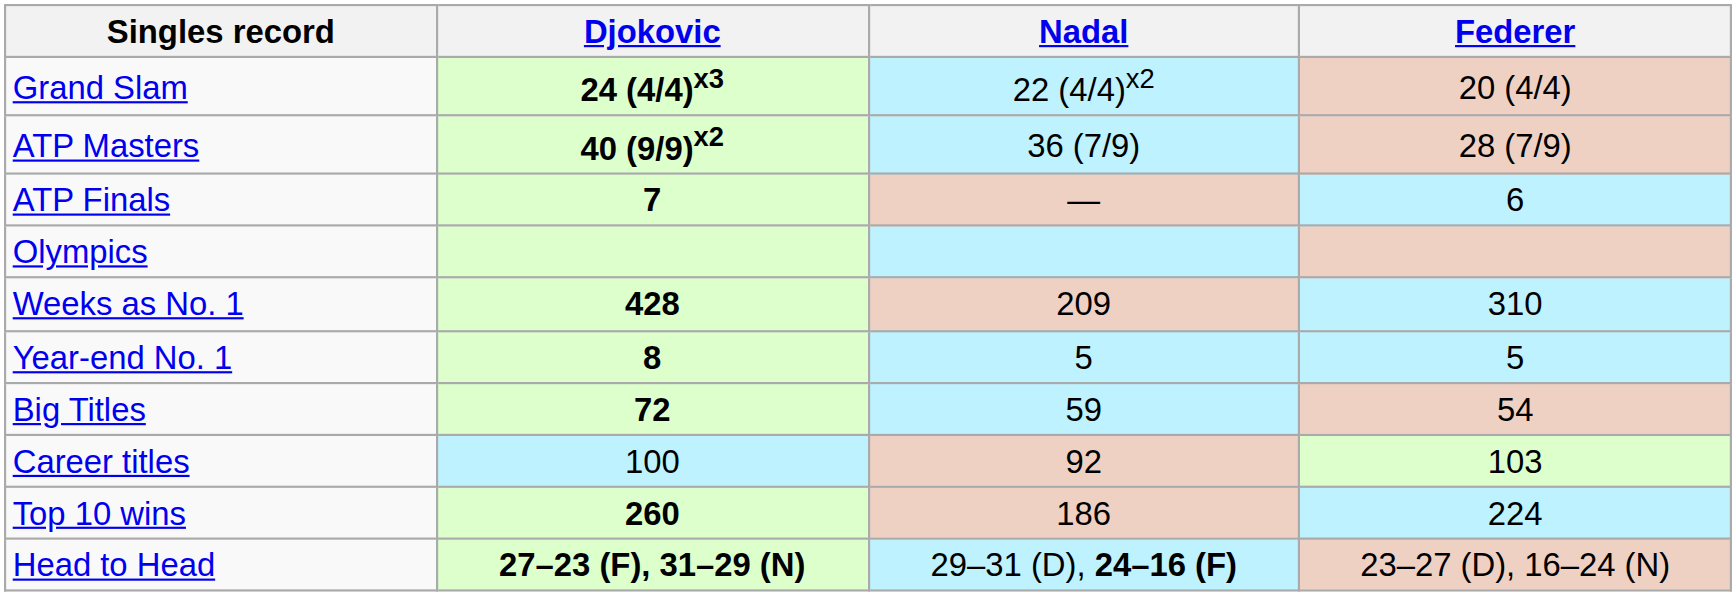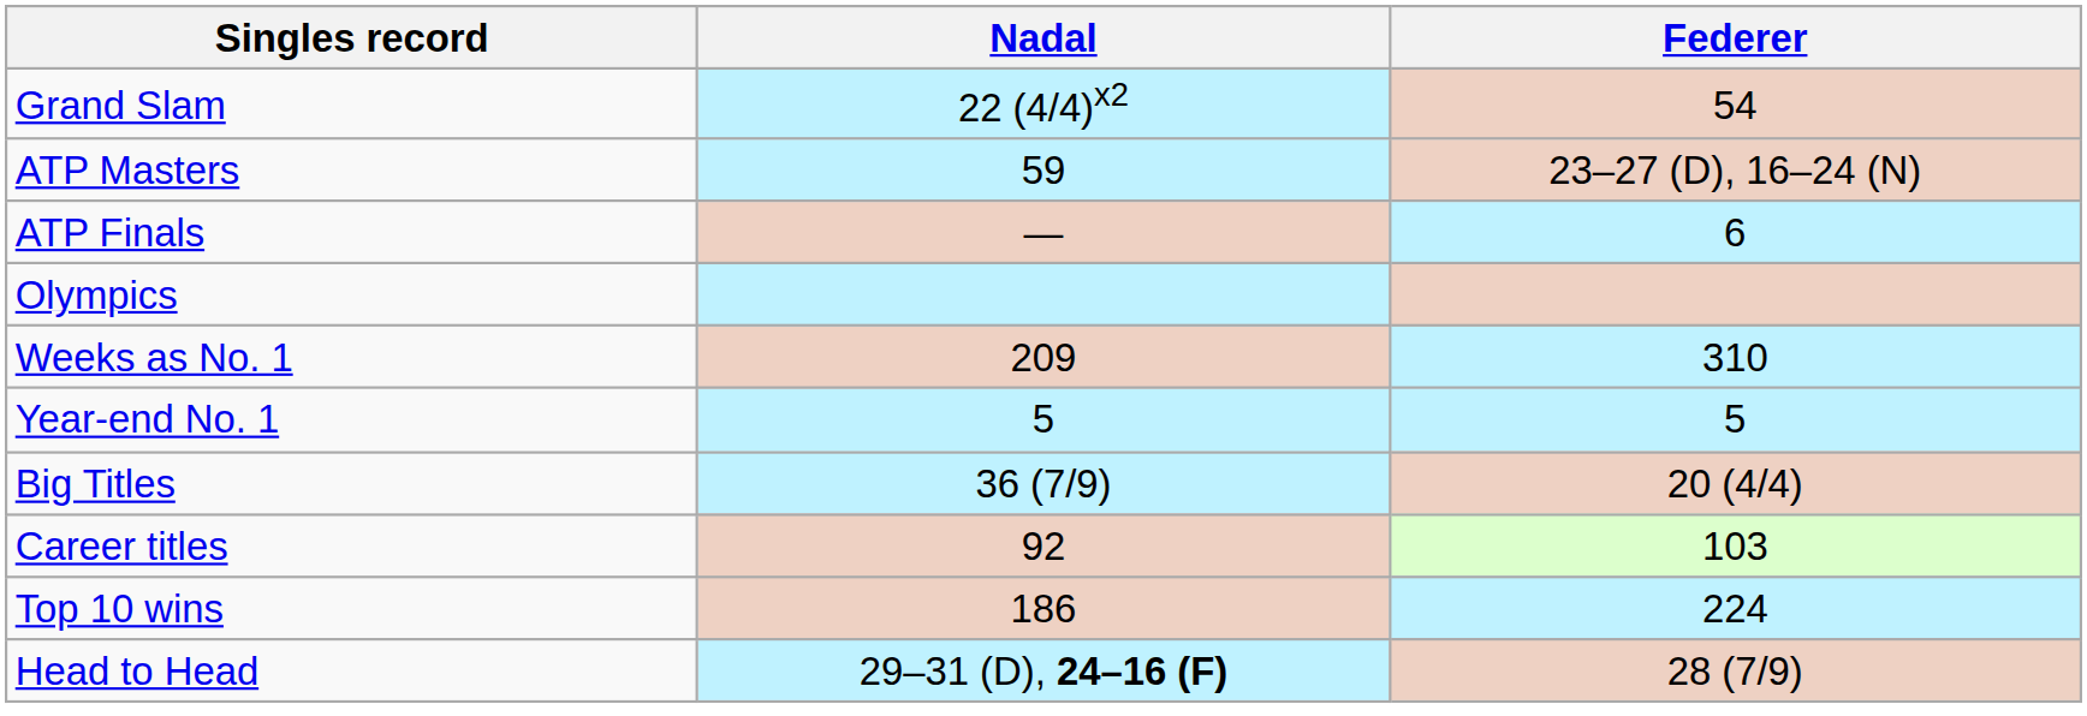- column: Djokovic | 24 (4/4)x3 | 40 (9/9)x2 | 7 | 428 | 8 | 72 | 100 | 260 | 27–23 (F), 31–29 (N)
Grand Slam | Federer: 20 (4/4) -> 54
ATP Masters | Nadal: 36 (7/9) -> 59
ATP Masters | Federer: 28 (7/9) -> 23–27 (D), 16–24 (N)
Big Titles | Nadal: 59 -> 36 (7/9)
Big Titles | Federer: 54 -> 20 (4/4)
Head to Head | Federer: 23–27 (D), 16–24 (N) -> 28 (7/9)
